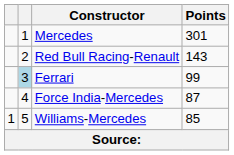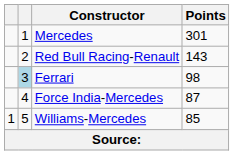Ferrari | Points: 99 -> 98
